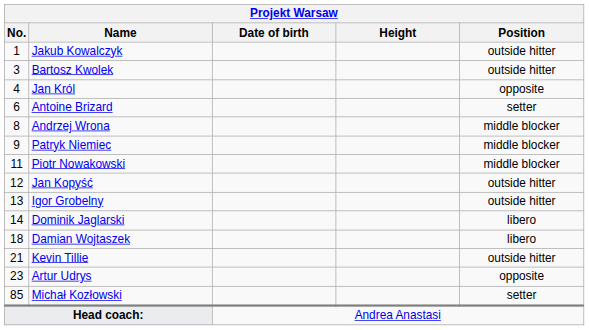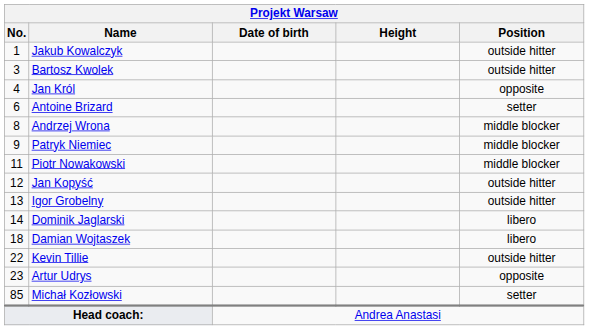Kevin Tillie | No.: 21 -> 22
